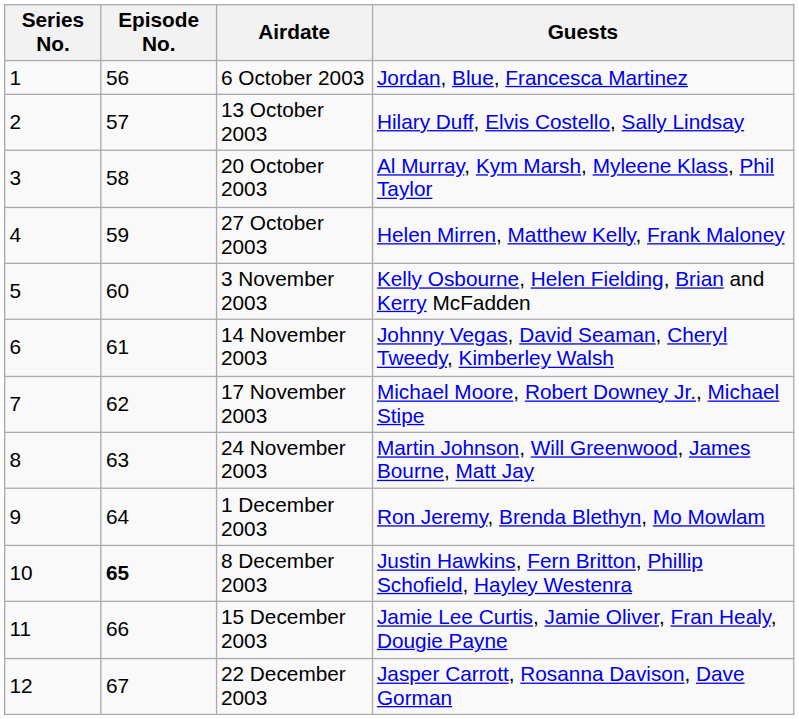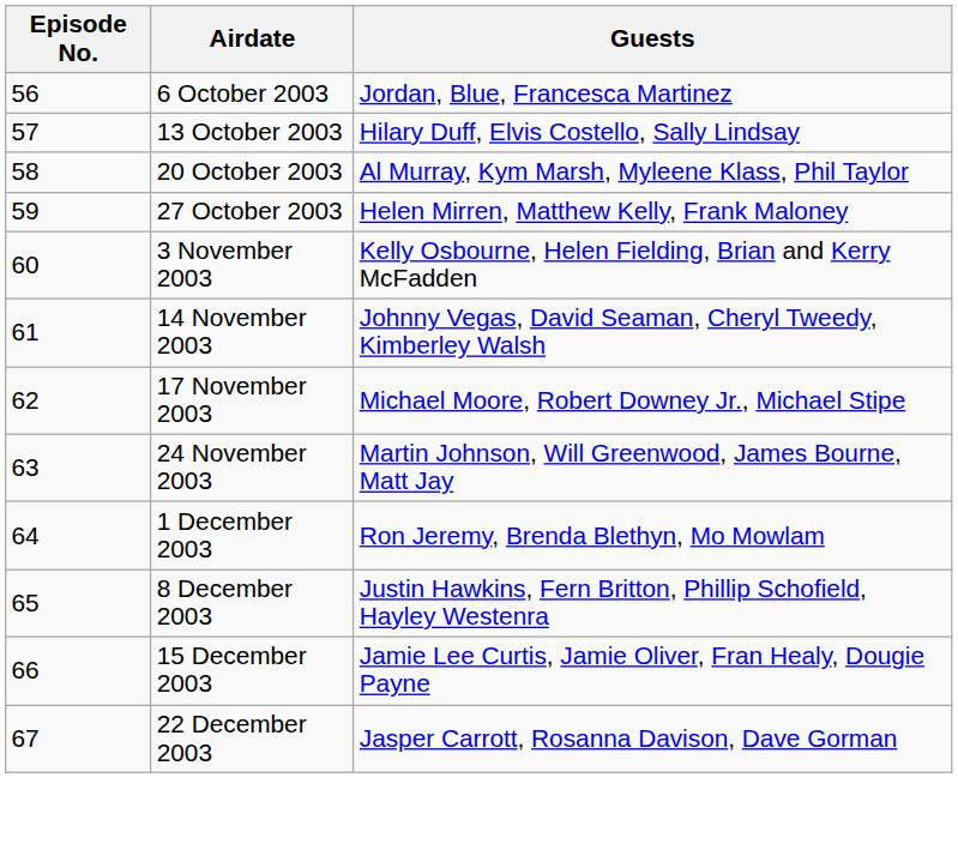- column: Series No. | 1 | 2 | 3 | 4 | 5 | 6 | 7 | 8 | 9 | 10 | 11 | 12
8 December 2003 | Episode No.: bold -> normal
